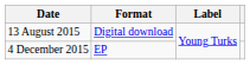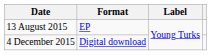13 August 2015 | Format: Digital download -> EP
4 December 2015 | Format: EP -> Digital download
